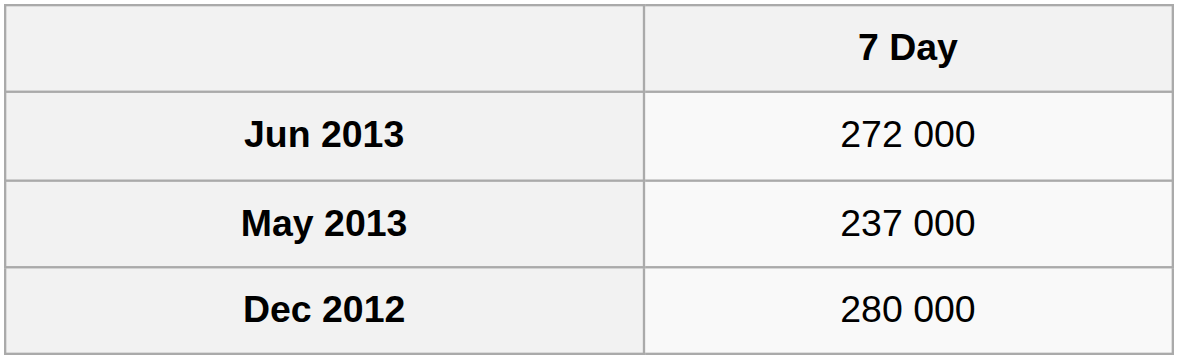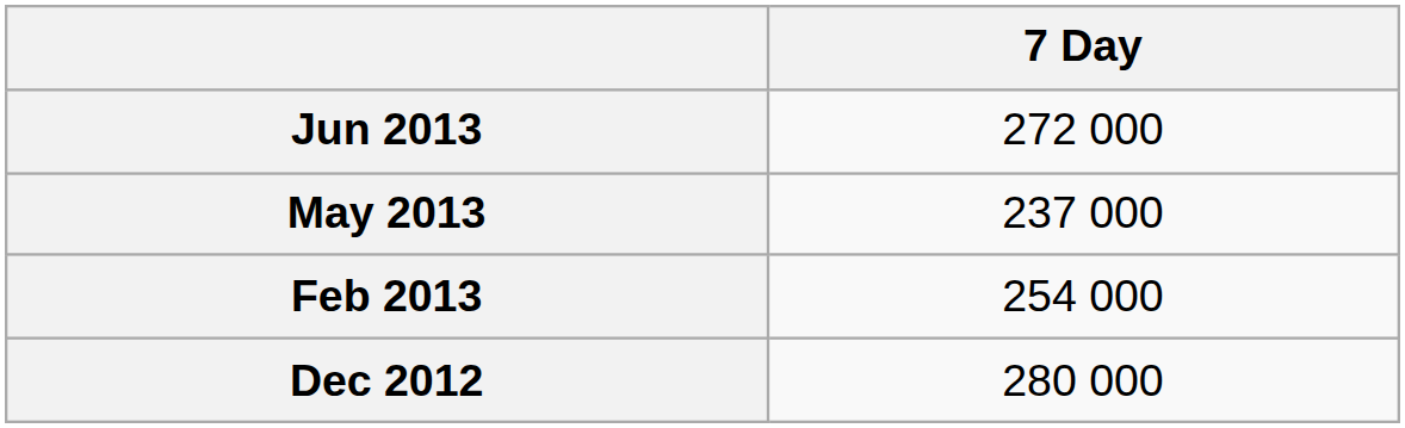+ row: Feb 2013 | 254 000
